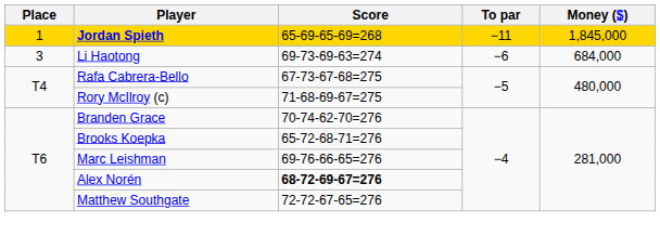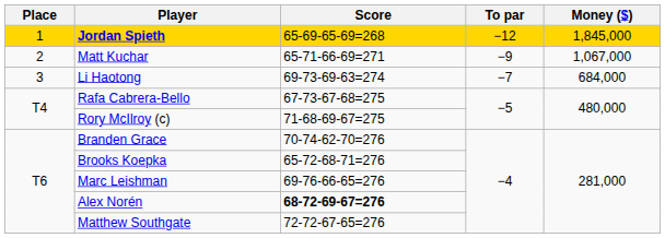Jordan Spieth | To par: −11 -> −12
+ row: 2 | Matt Kuchar | 65-71-66-69=271 | −9 | 1,067,000
Li Haotong | To par: −6 -> −7
